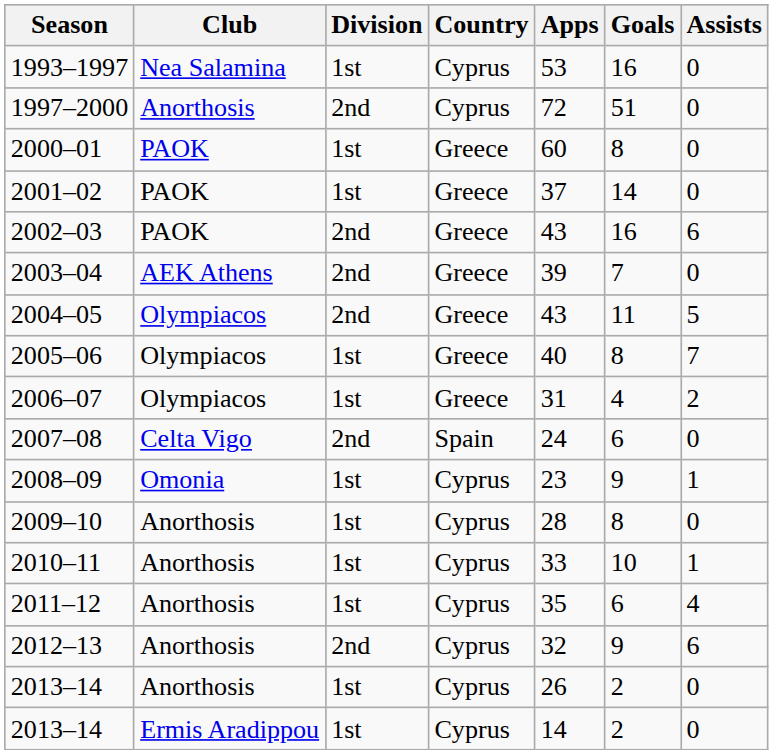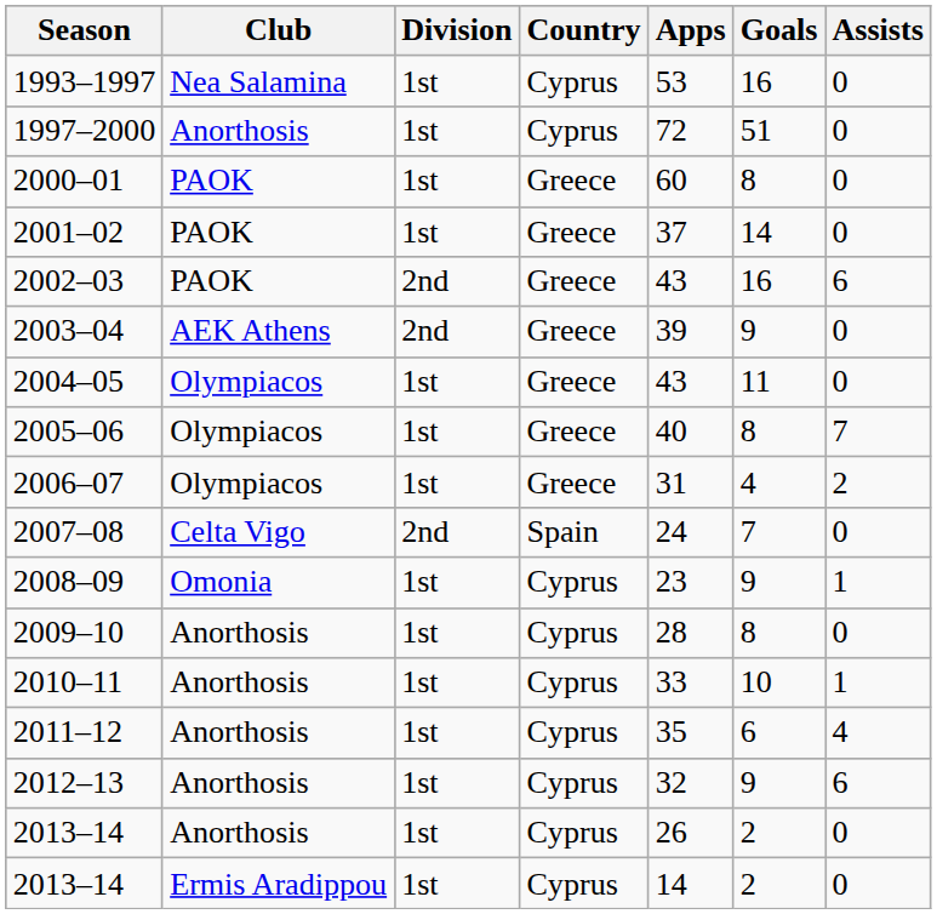1997–2000 | Division: 2nd -> 1st
2003–04 | Goals: 7 -> 9
2004–05 | Division: 2nd -> 1st
2004–05 | Assists: 5 -> 0
2007–08 | Goals: 6 -> 7
2012–13 | Division: 2nd -> 1st
